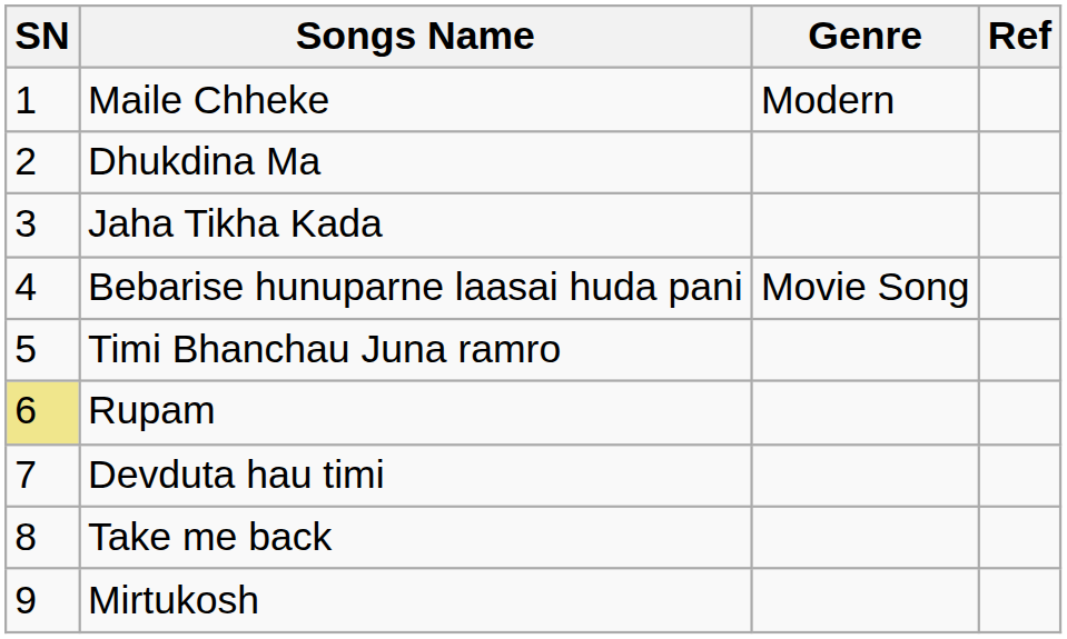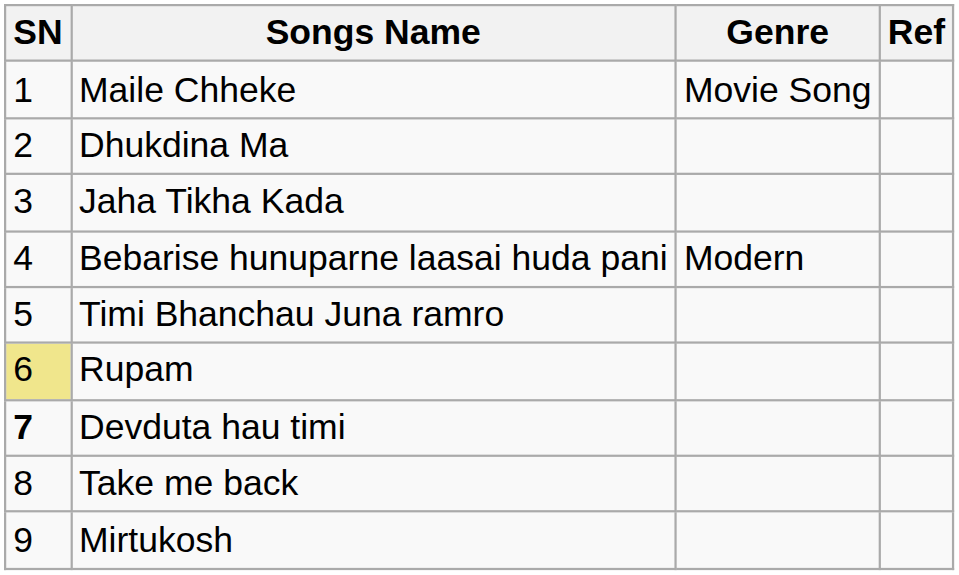Maile Chheke | Genre: Modern -> Movie Song
Bebarise hunuparne laasai huda pani | Genre: Movie Song -> Modern
Devduta hau timi | SN: normal -> bold
